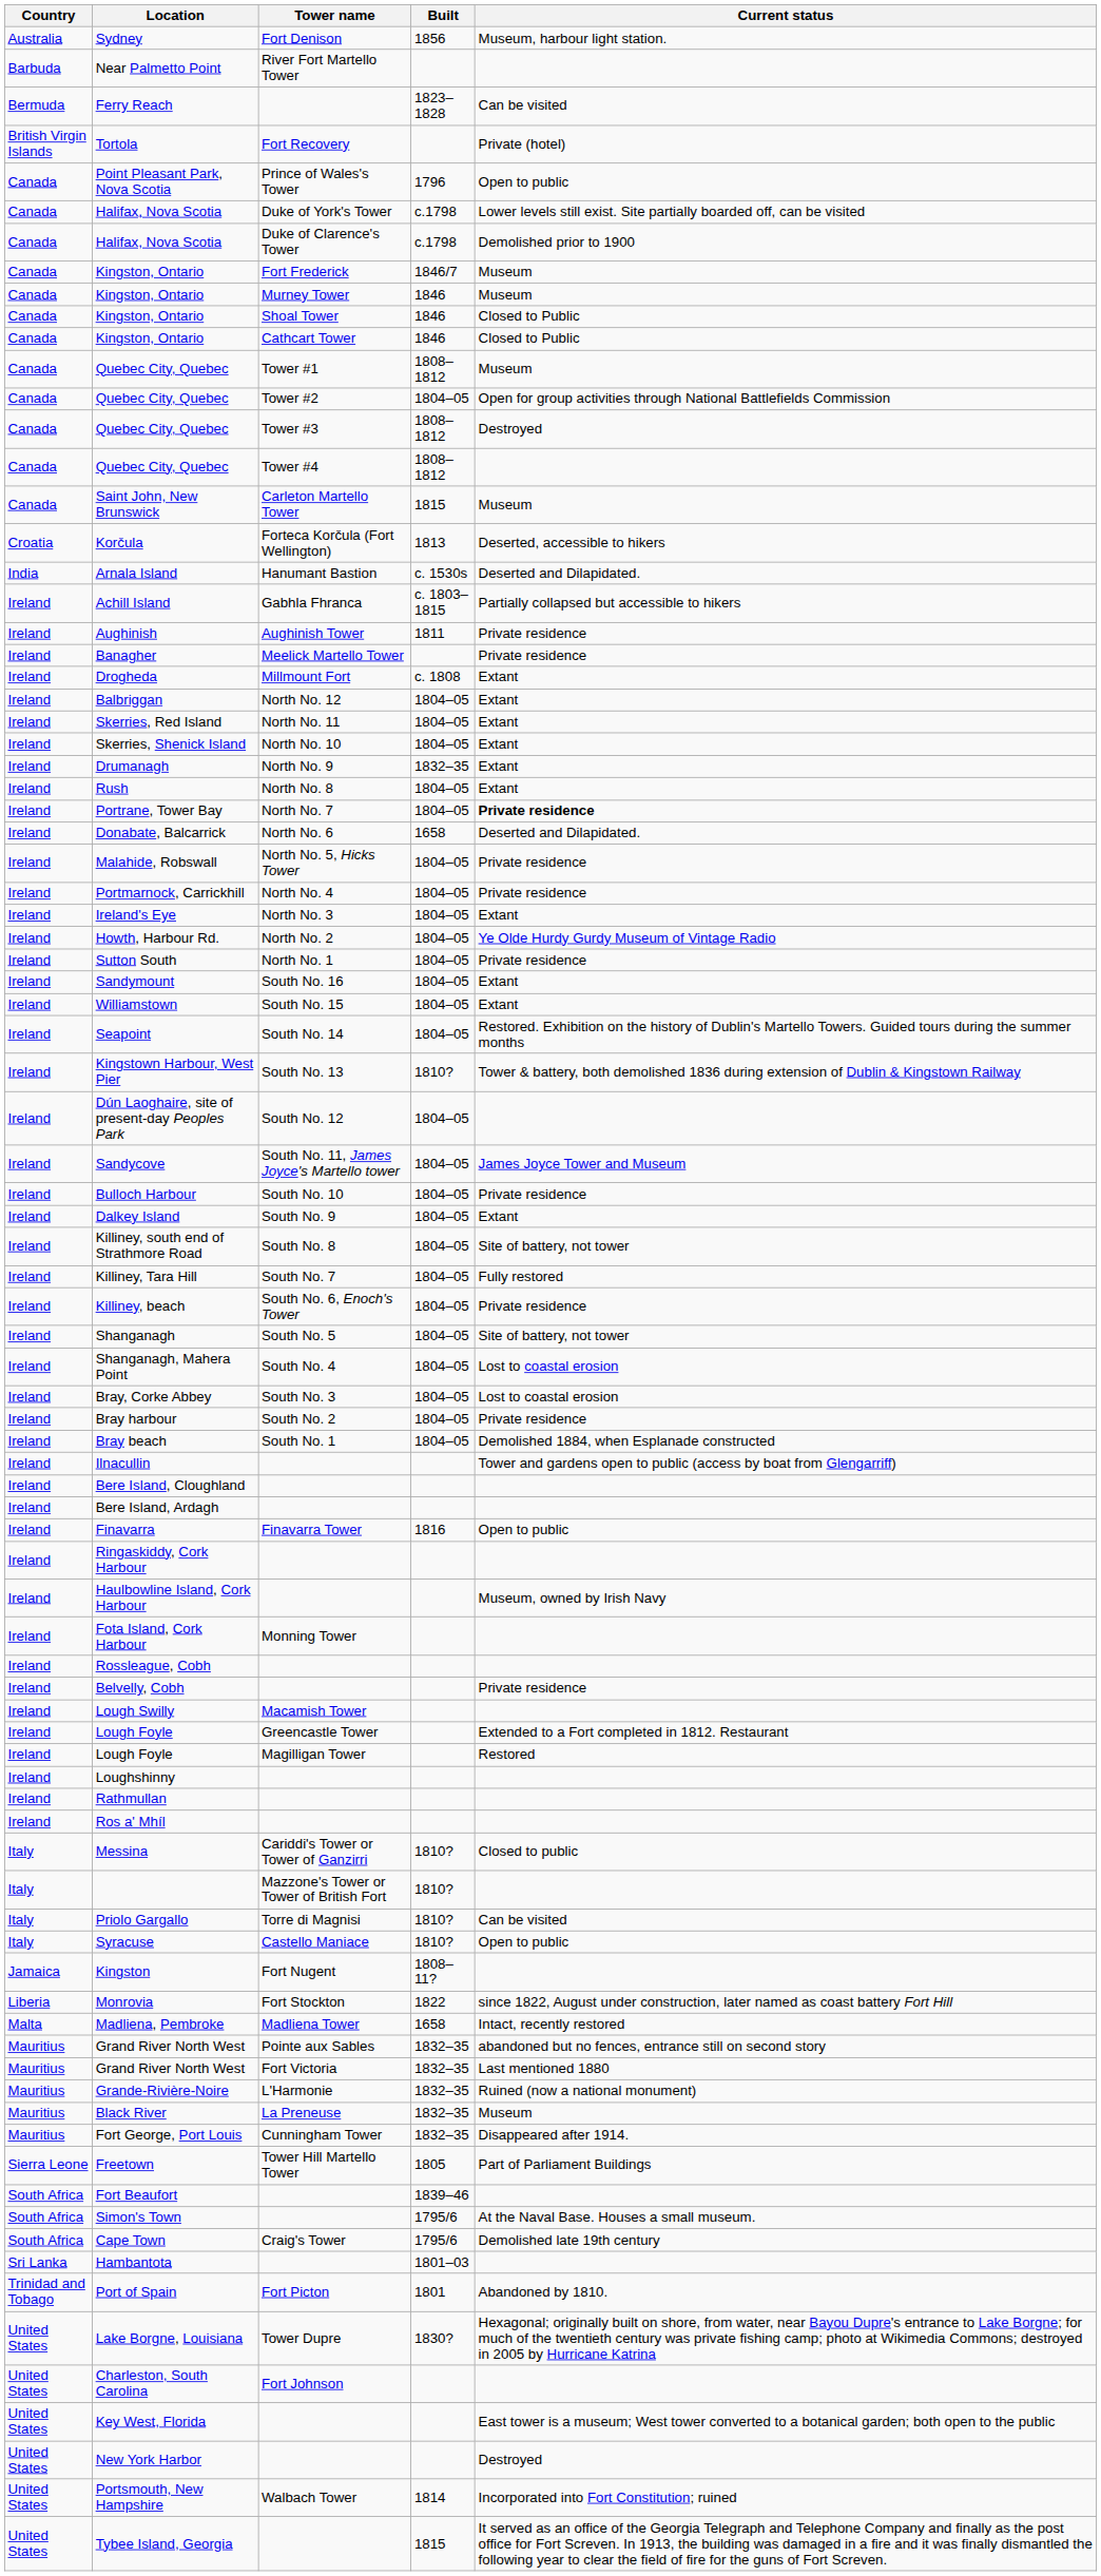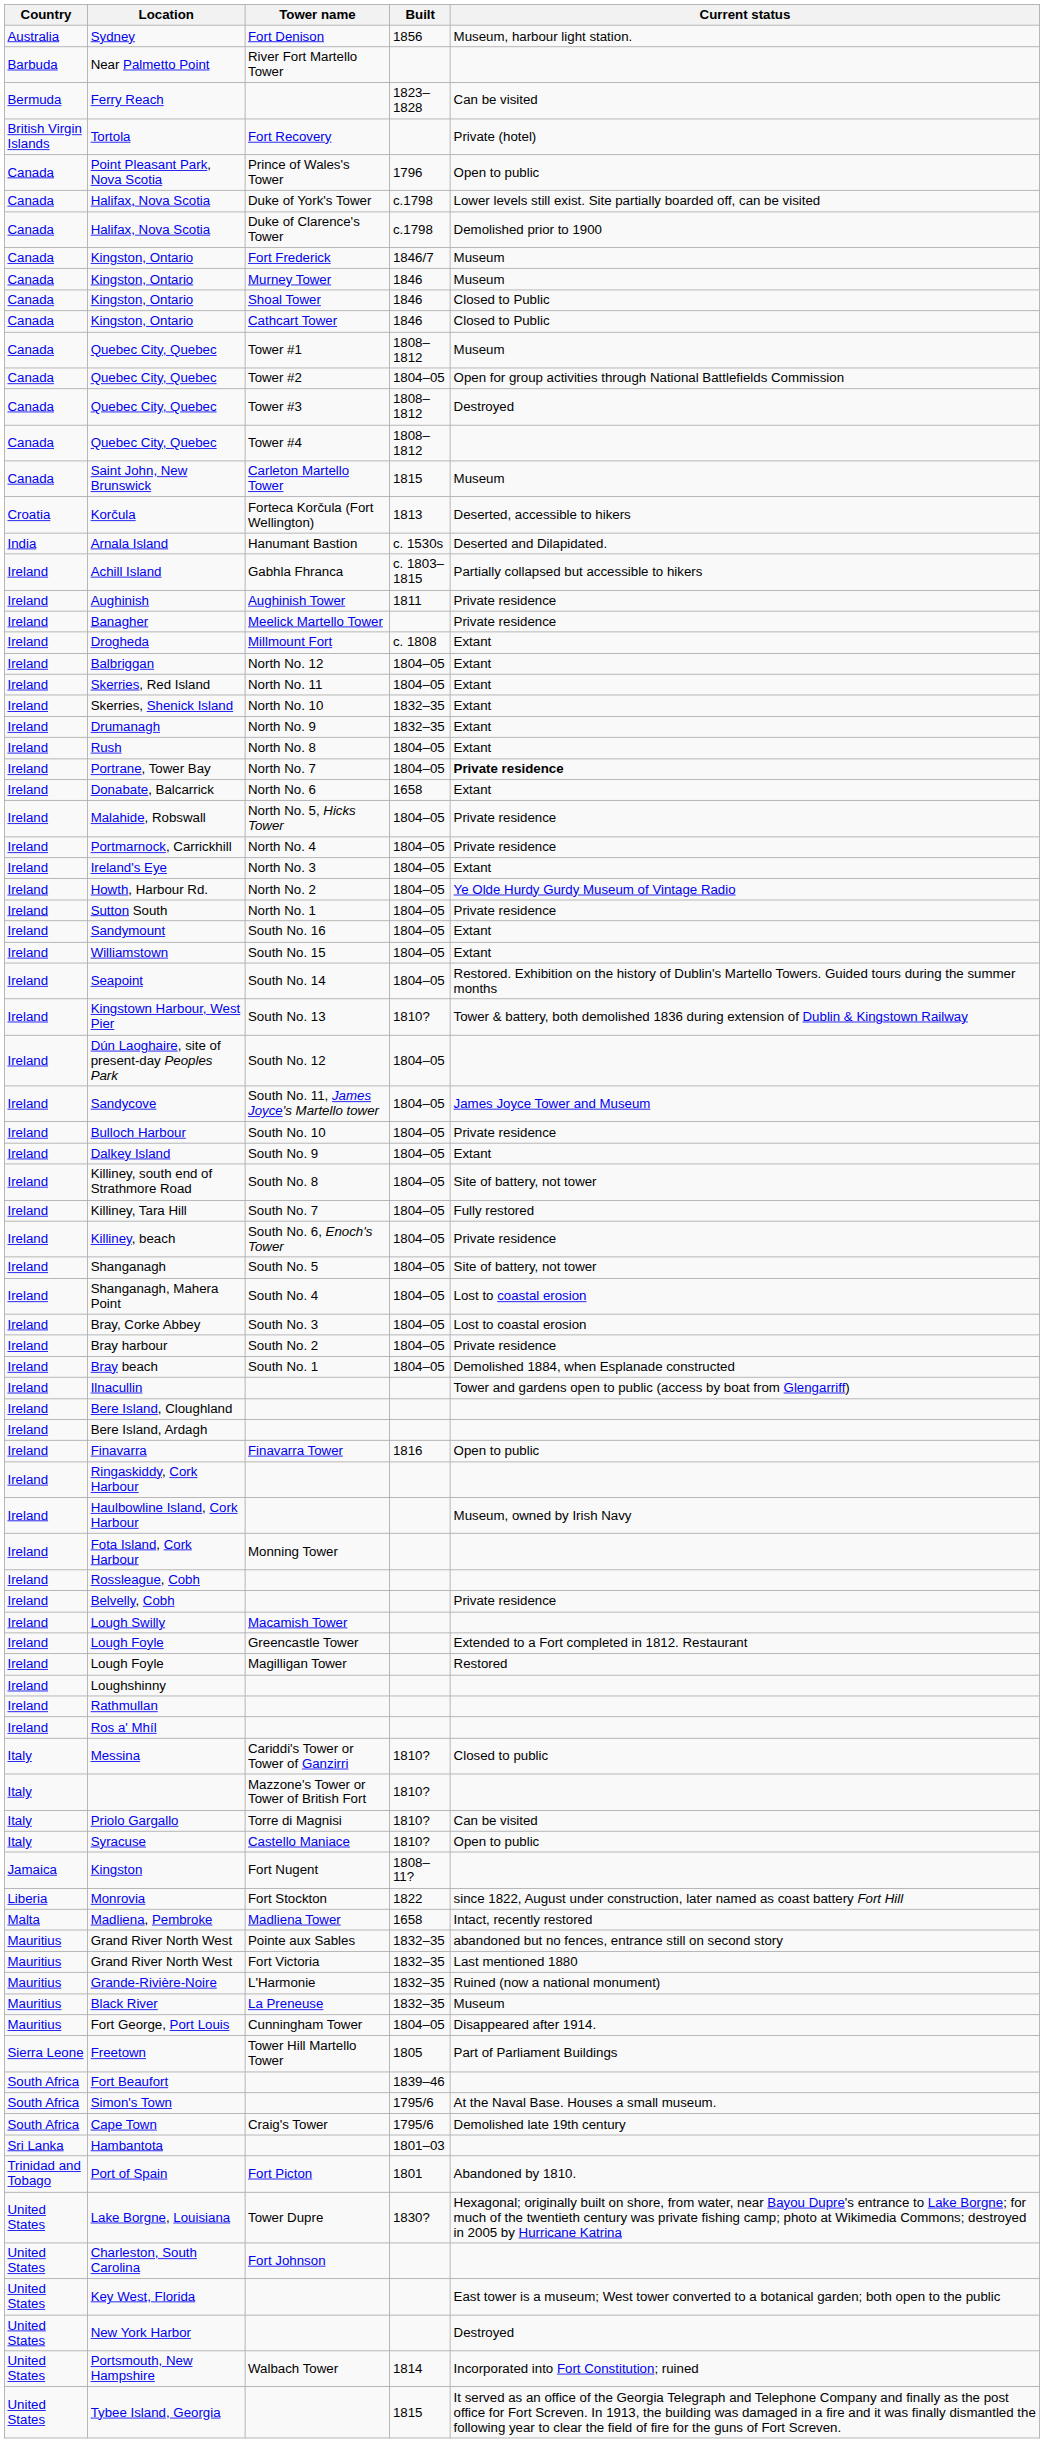Skerries, Shenick Island | Built: 1804–05 -> 1832–35
Donabate, Balcarrick | Current status: Deserted and Dilapidated. -> Extant
Fort George, Port Louis | Built: 1832–35 -> 1804–05
